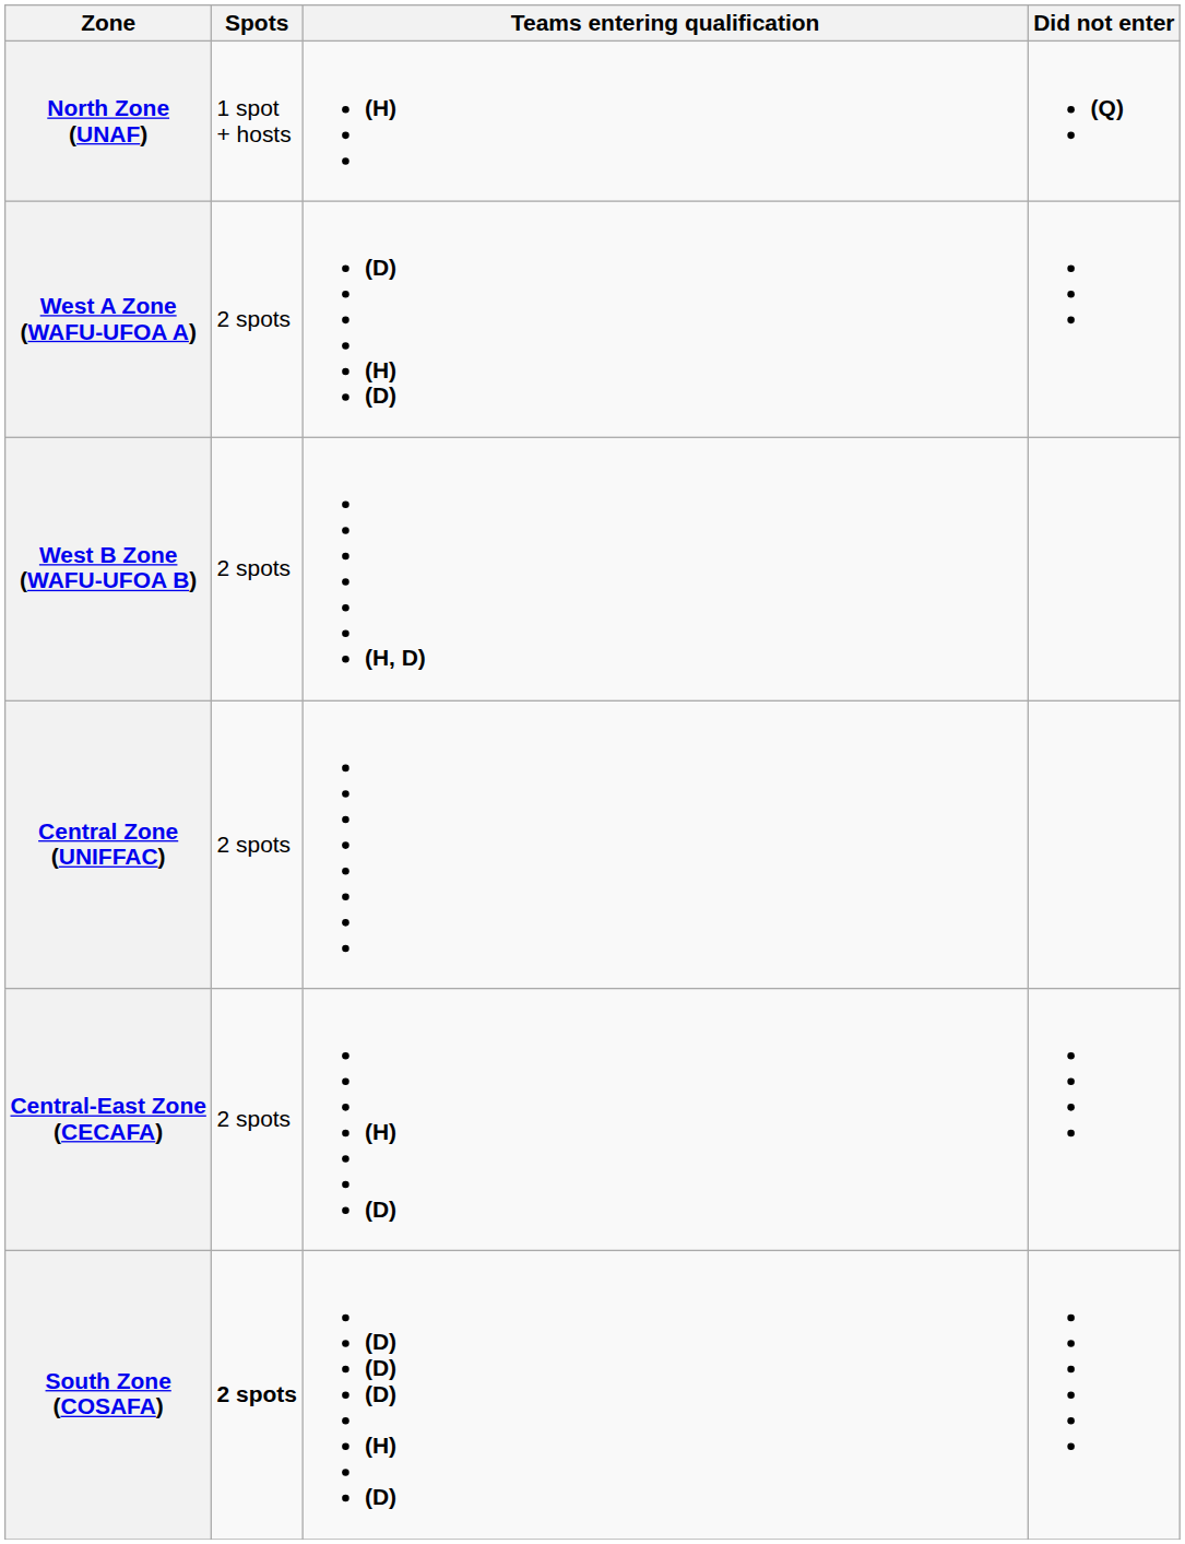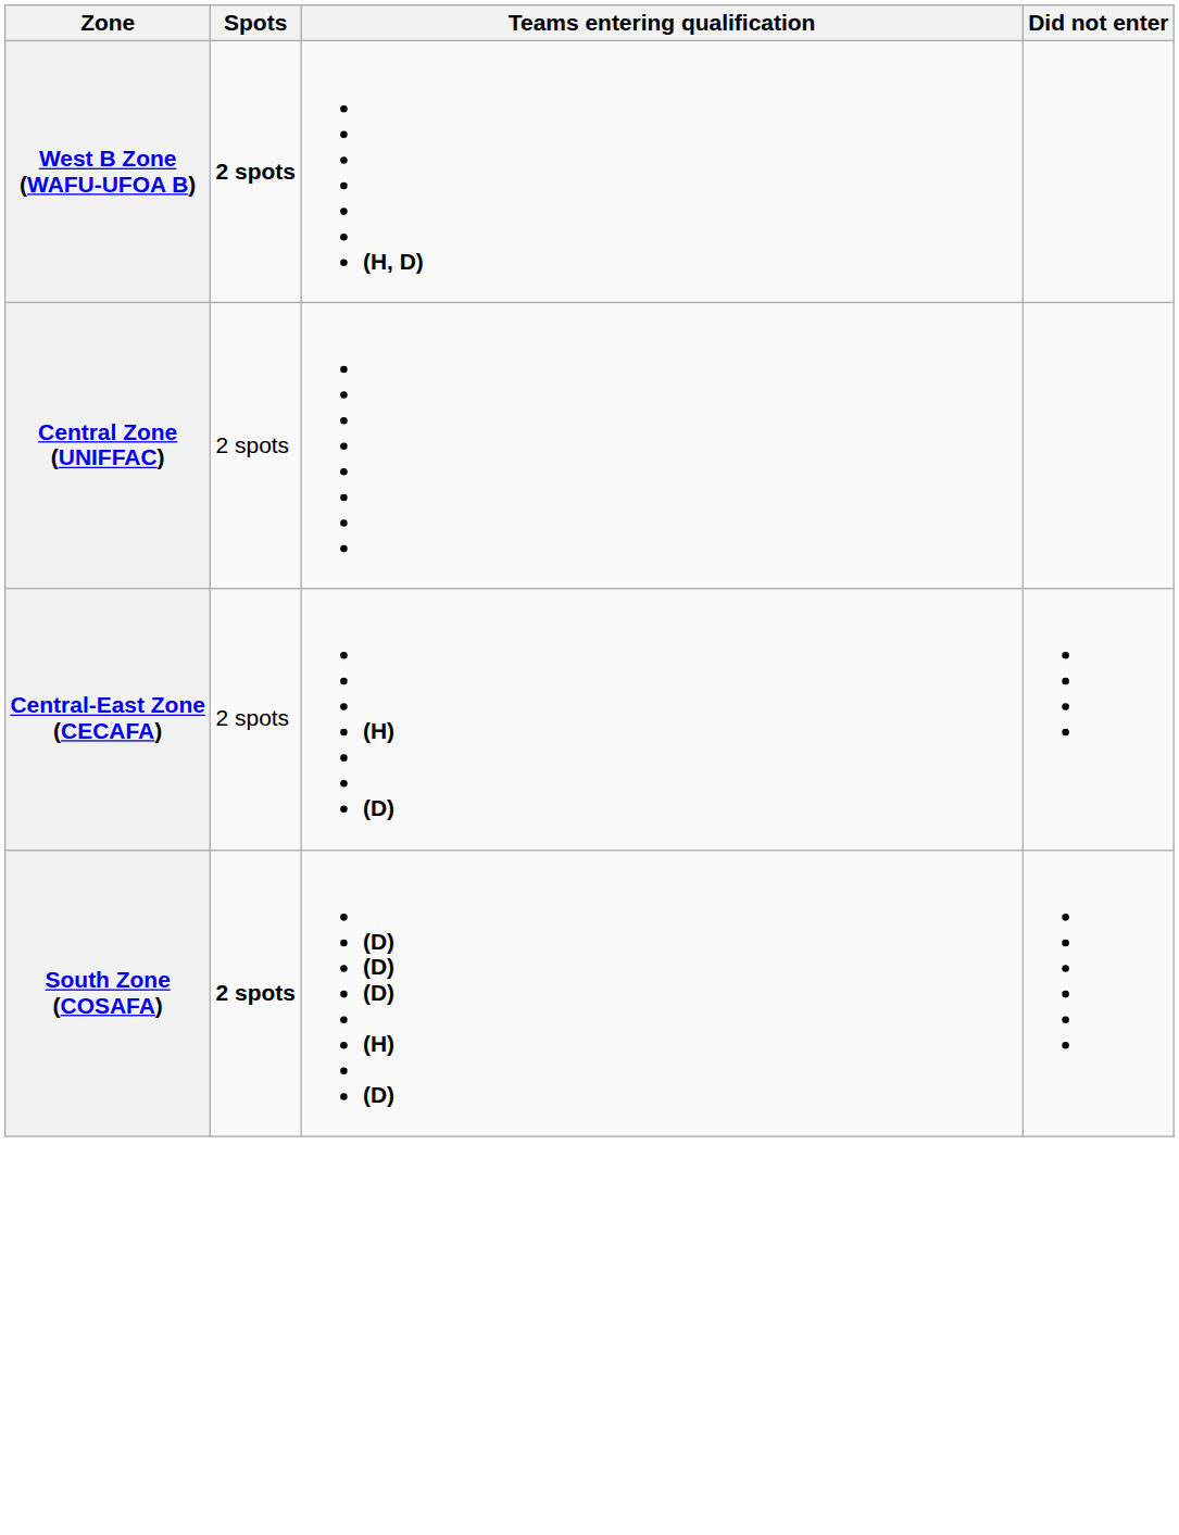- row: North Zone (UNAF) | 1 spot + hosts | (H) | (Q)
- row: West A Zone (WAFU-UFOA A) | 2 spots | (D) (H) (D)
West B Zone (WAFU-UFOA B) | Spots: normal -> bold
